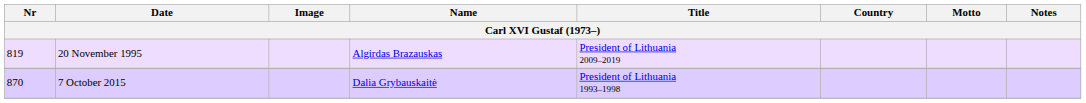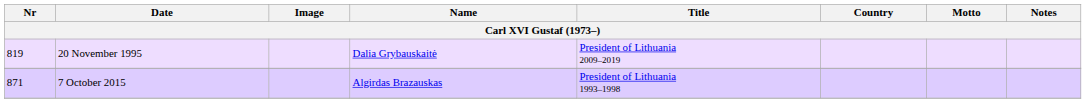20 November 1995 | Name: Algirdas Brazauskas -> Dalia Grybauskaitė
7 October 2015 | Nr: 870 -> 871
7 October 2015 | Name: Dalia Grybauskaitė -> Algirdas Brazauskas
